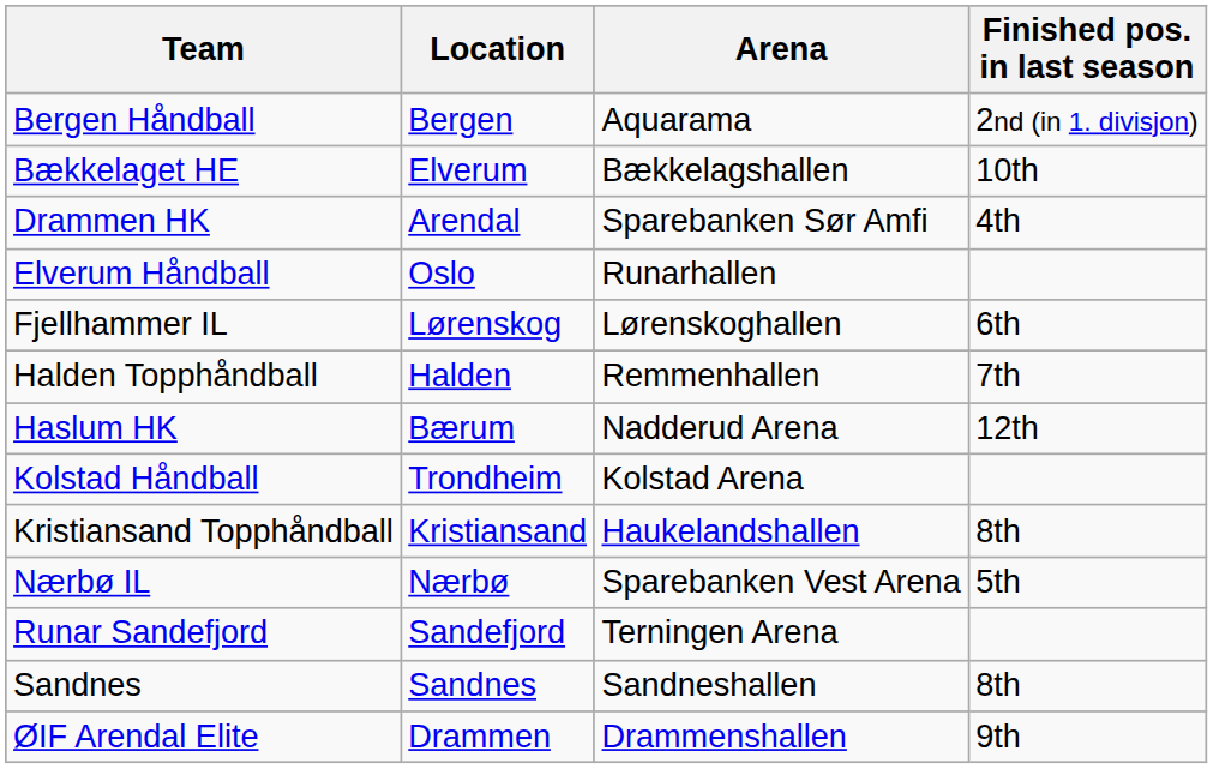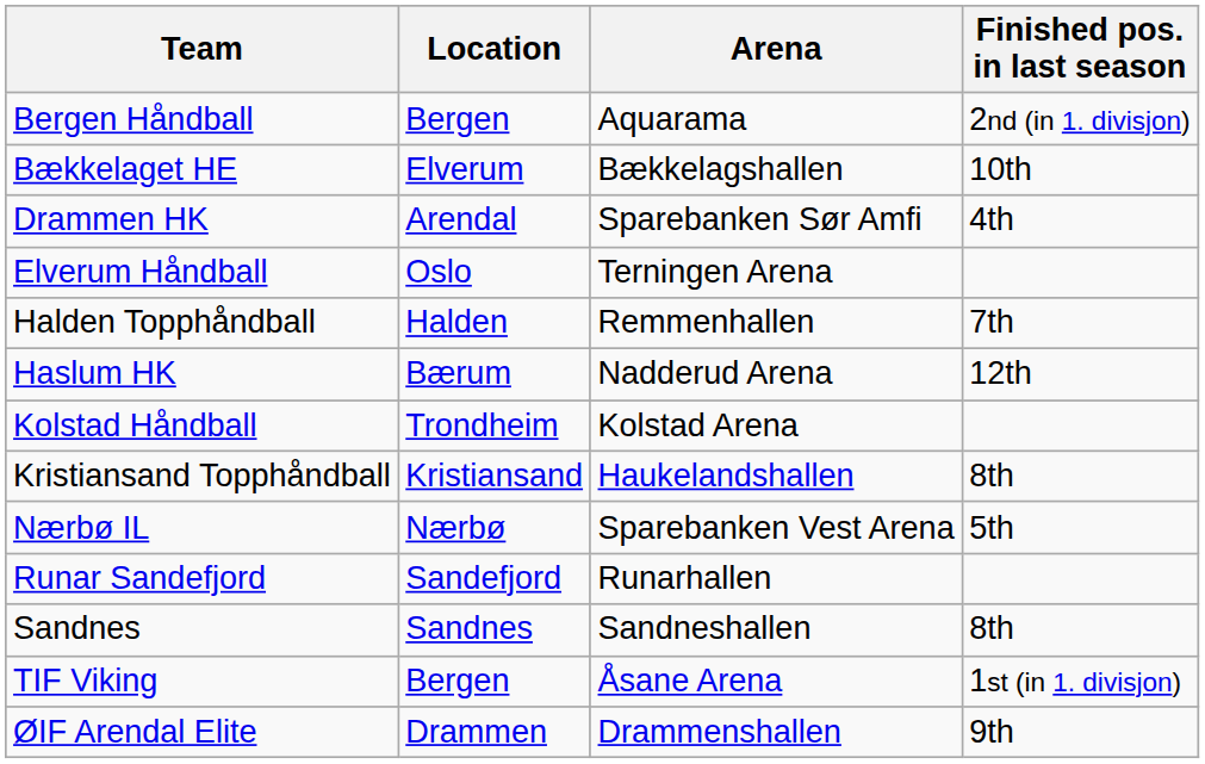Elverum Håndball | Arena: Runarhallen -> Terningen Arena
- row: Fjellhammer IL | Lørenskog | Lørenskoghallen | 6th
Runar Sandefjord | Arena: Terningen Arena -> Runarhallen
+ row: TIF Viking | Bergen | Åsane Arena | 1st (in 1. divisjon)
